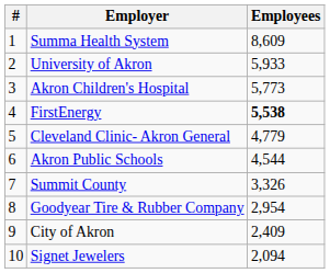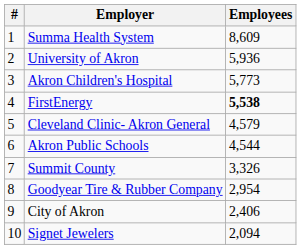University of Akron | Employees: 5,933 -> 5,936
Cleveland Clinic- Akron General | Employees: 4,779 -> 4,579
City of Akron | Employees: 2,409 -> 2,406
